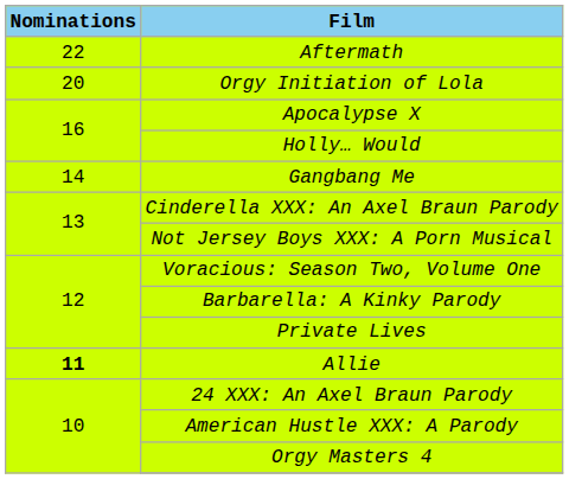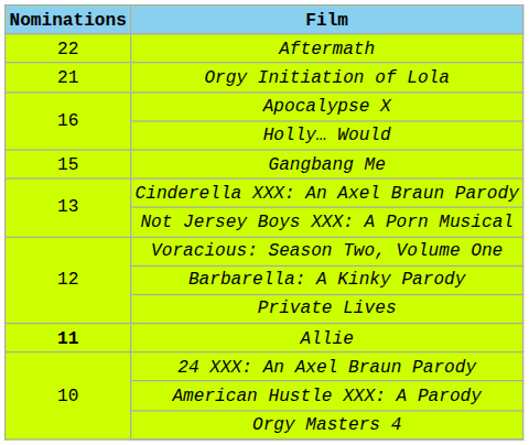Orgy Initiation of Lola | Nominations: 20 -> 21
Gangbang Me | Nominations: 14 -> 15
